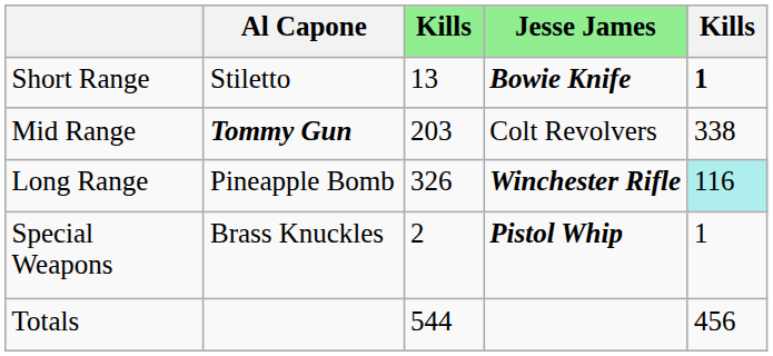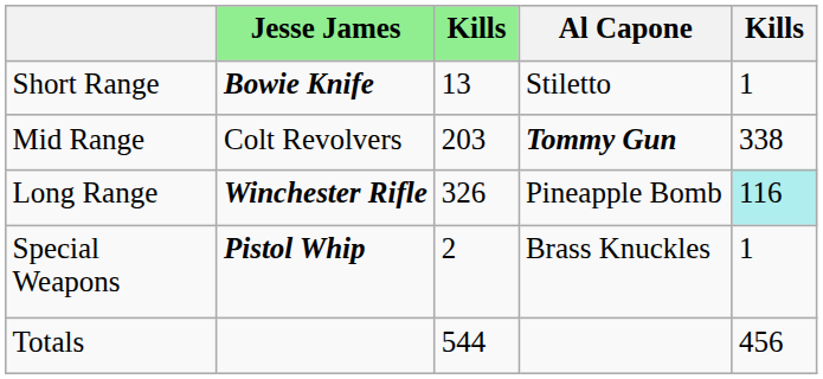columns swapped: Jesse James <-> Al Capone
Short Range | column 5: bold -> normal
